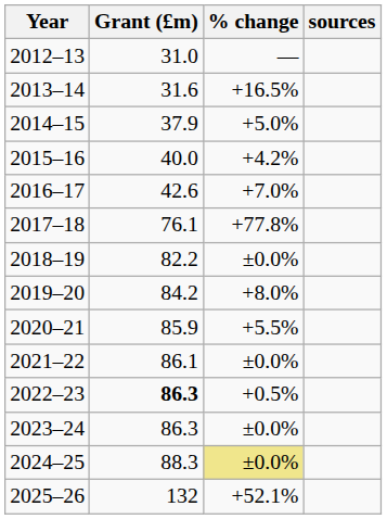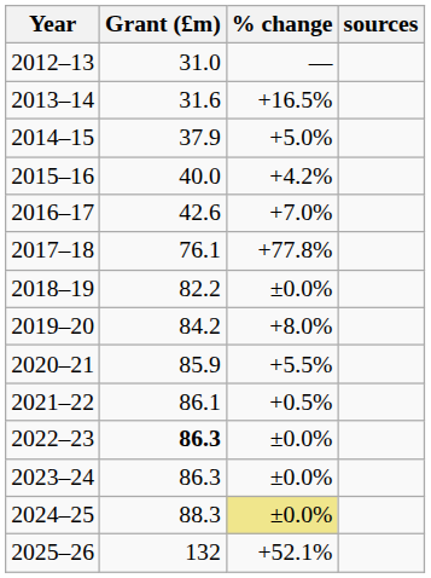2021–22 | % change: ±0.0% -> +0.5%
2022–23 | % change: +0.5% -> ±0.0%
